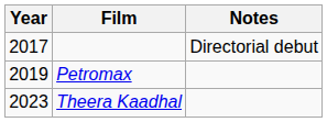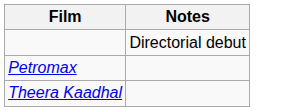- column: Year | 2017 | 2019 | 2023
